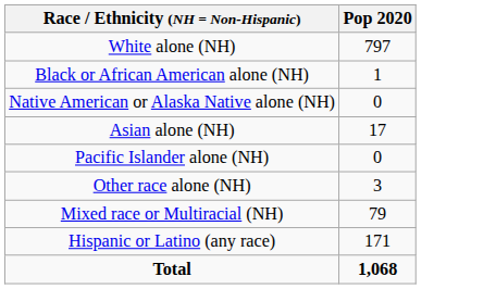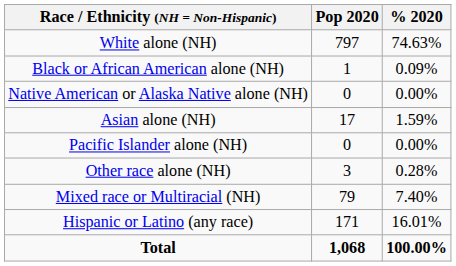+ column: % 2020 | 74.63% | 0.09% | 0.00% | 1.59% | 0.00% | 0.28% | 7.40% | 16.01% | 100.00%
